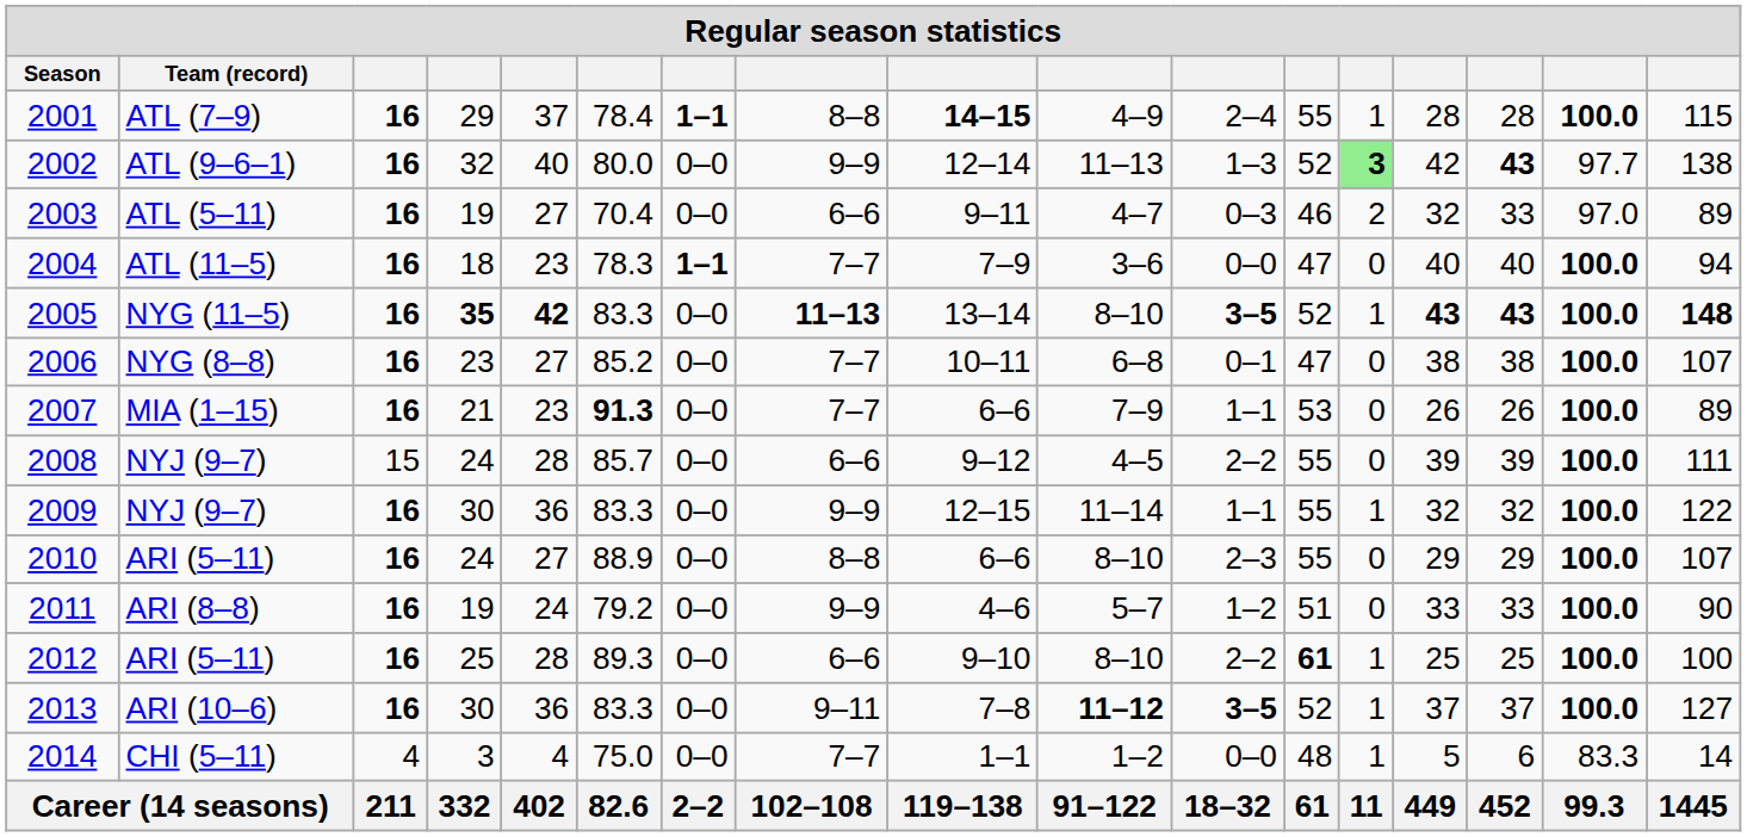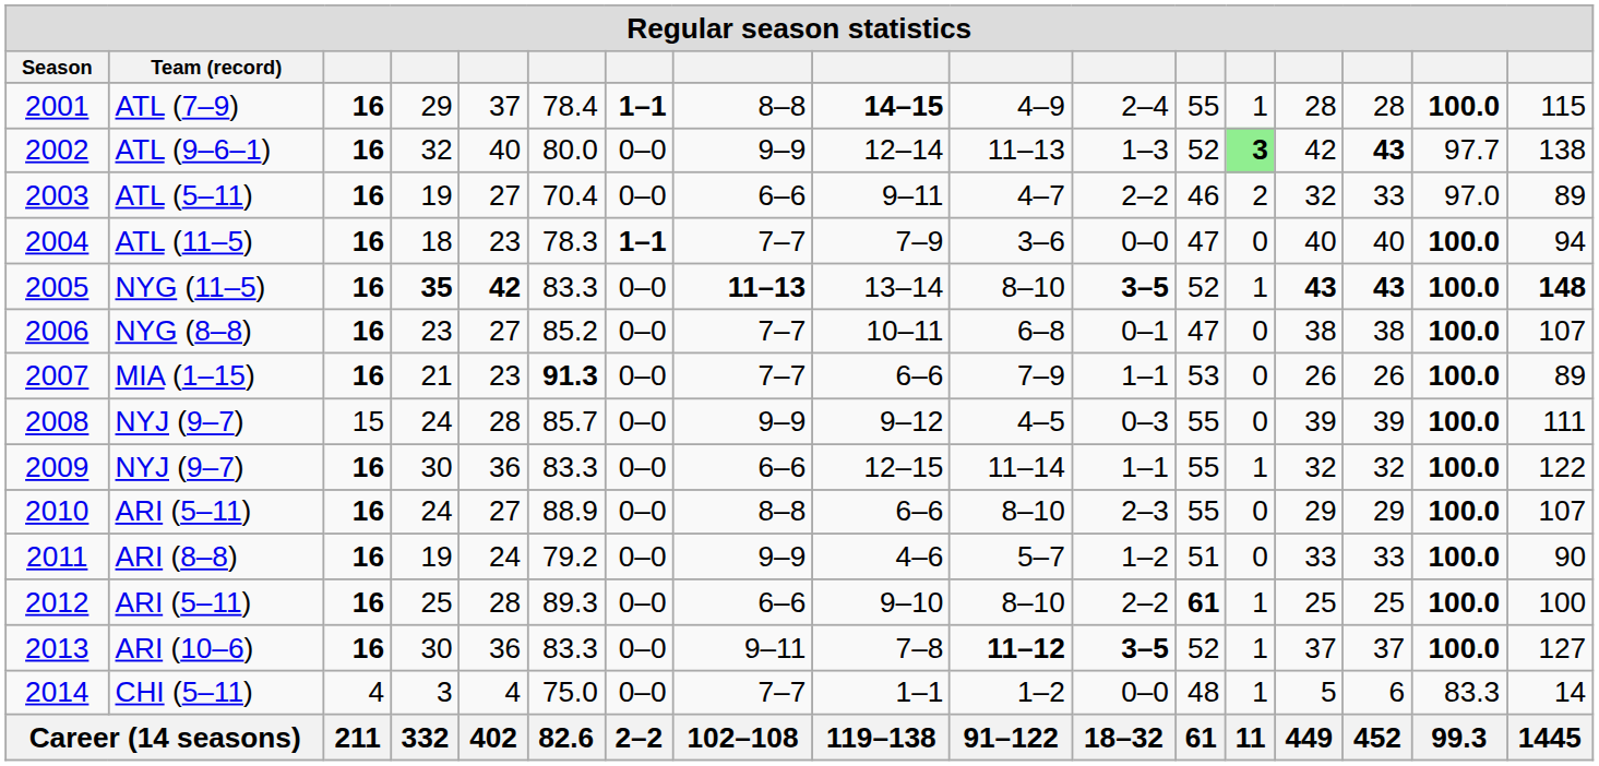2003 | column 11: 0–3 -> 2–2
2008 | column 8: 6–6 -> 9–9
2008 | column 11: 2–2 -> 0–3
2009 | column 8: 9–9 -> 6–6
